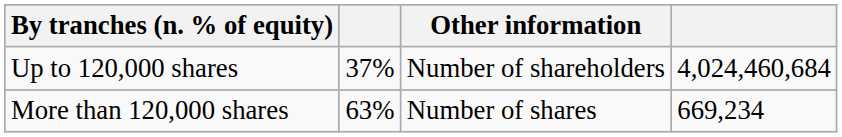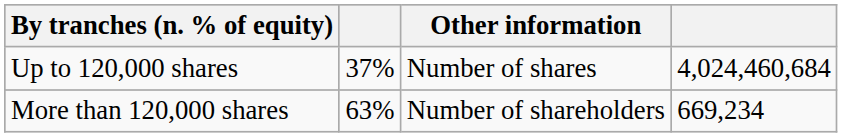Up to 120,000 shares | Other information: Number of shareholders -> Number of shares
More than 120,000 shares | Other information: Number of shares -> Number of shareholders
